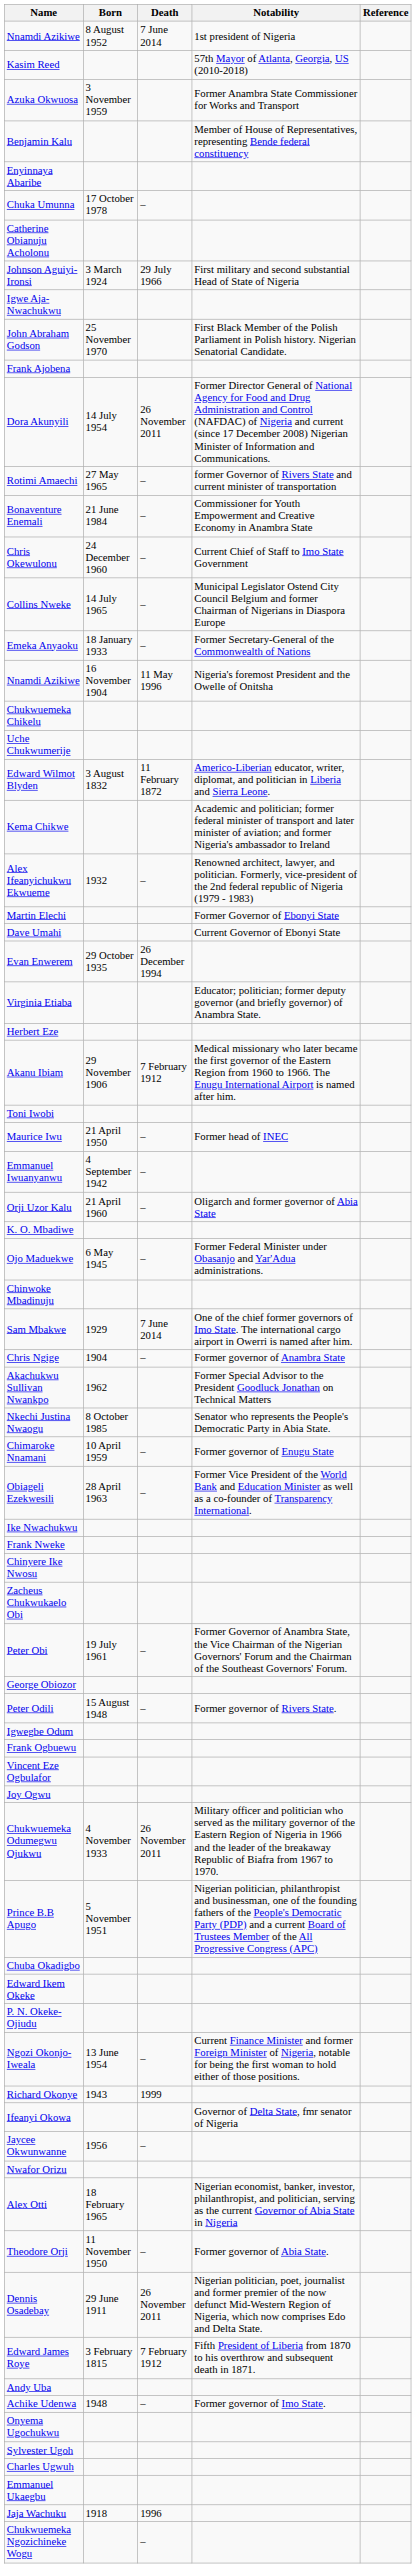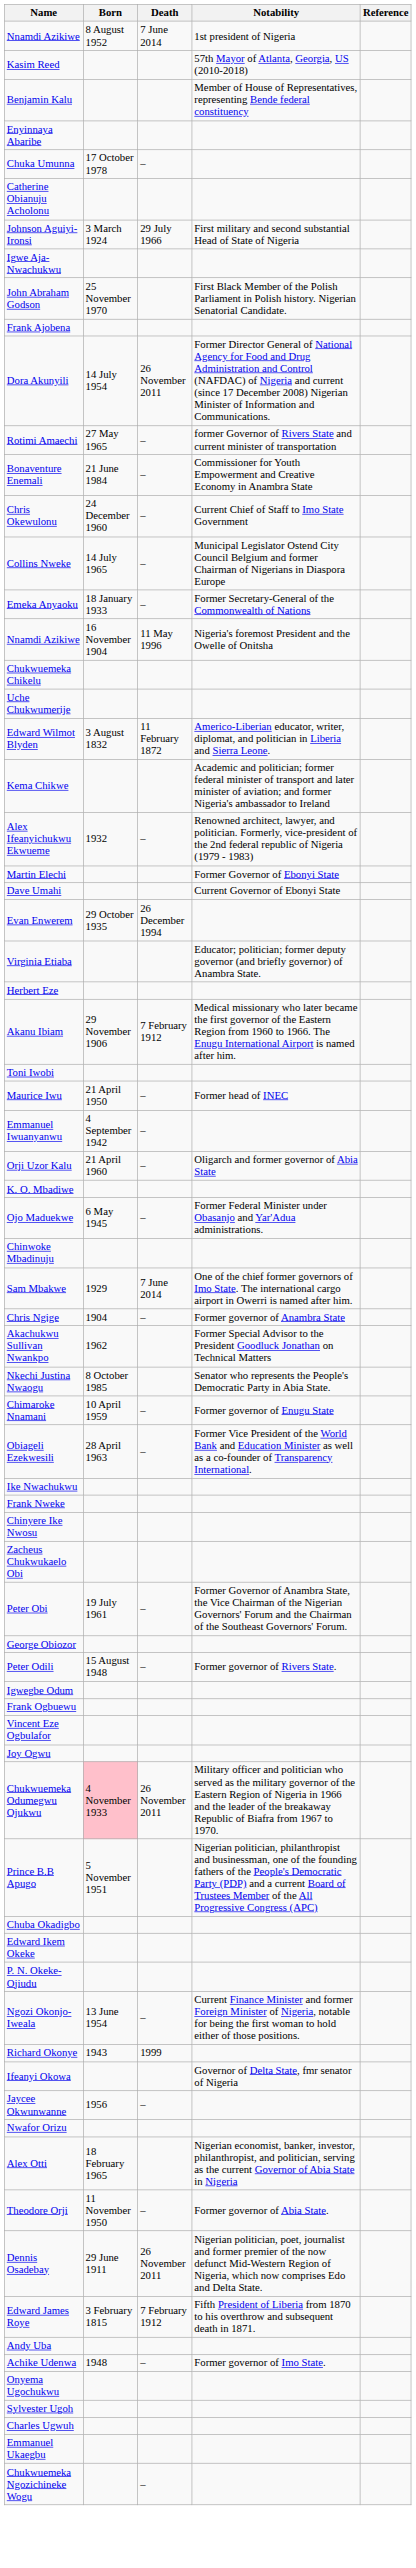- row: Azuka Okwuosa | 3 November 1959 | Former Anambra State Commissioner for Works and Transport
Chukwuemeka Odumegwu Ojukwu | Born: no background -> pink background
- row: Jaja Wachuku | 1918 | 1996
